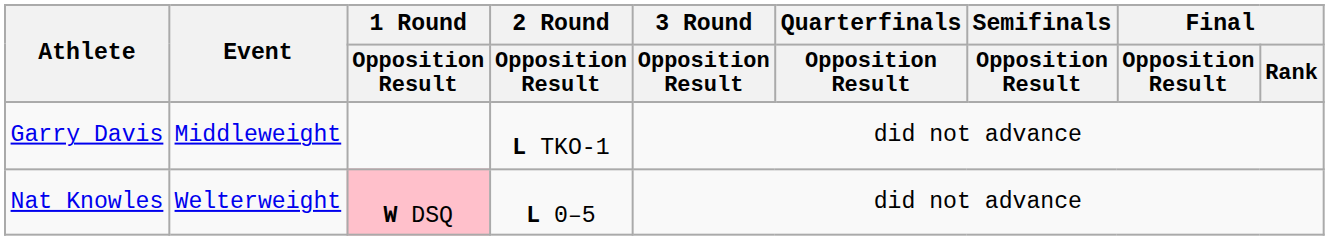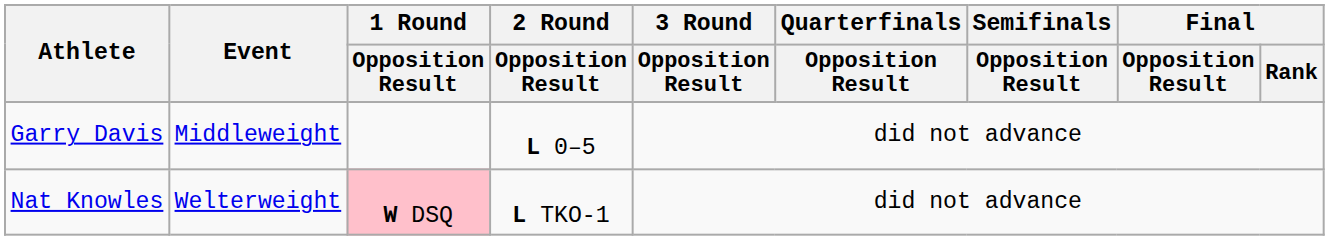Garry Davis | 2 Round / Opposition Result: L TKO-1 -> L 0–5
Nat Knowles | 2 Round / Opposition Result: L 0–5 -> L TKO-1
